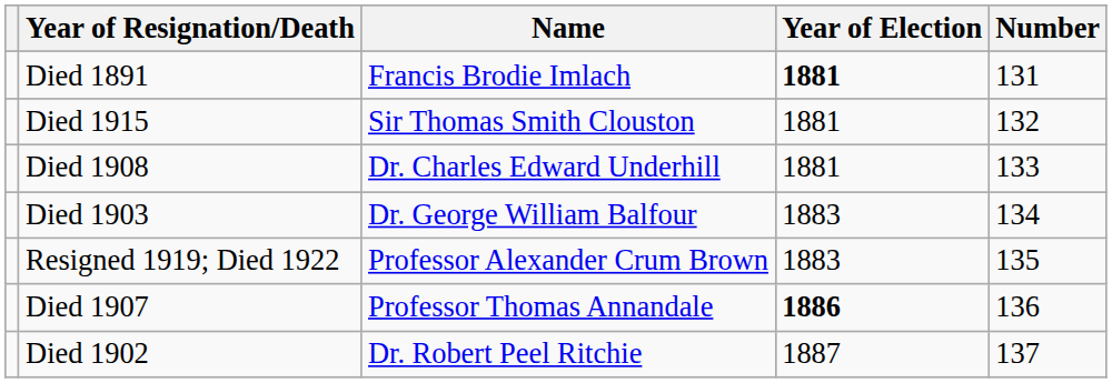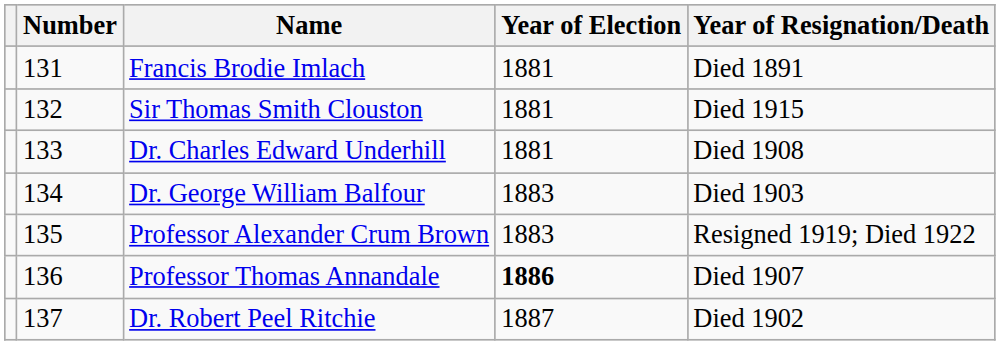columns swapped: Number <-> Year of Resignation/Death
Francis Brodie Imlach | Year of Election: bold -> normal
